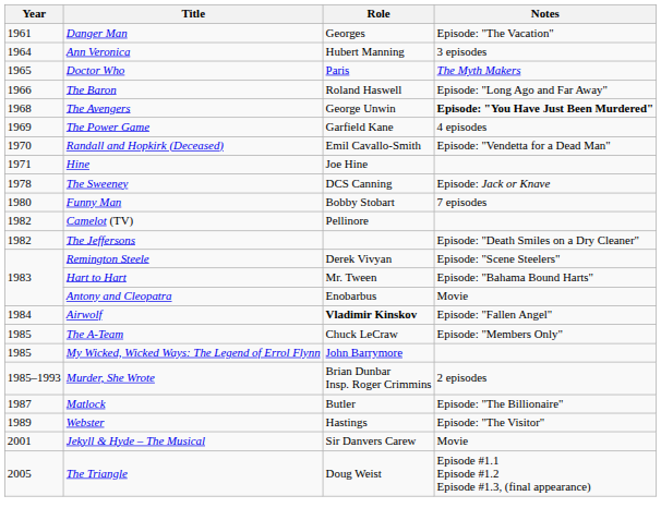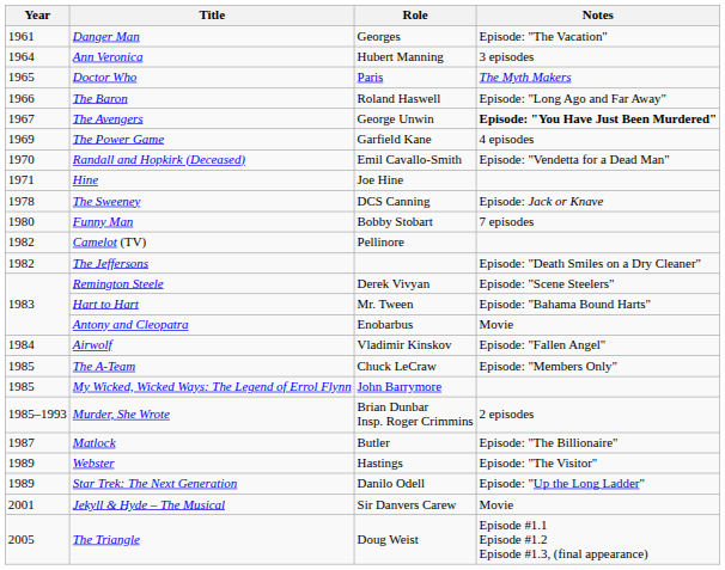The Avengers | Year: 1968 -> 1967
Airwolf | Role: bold -> normal
+ row: 1989 | Star Trek: The Next Generation | Danilo Odell | Episode: "Up the Long Ladder"
